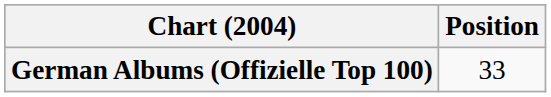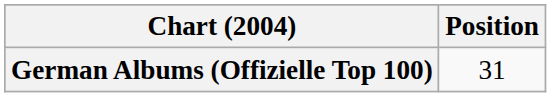German Albums (Offizielle Top 100) | Position: 33 -> 31
